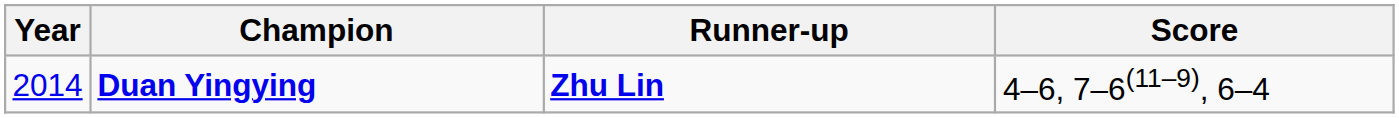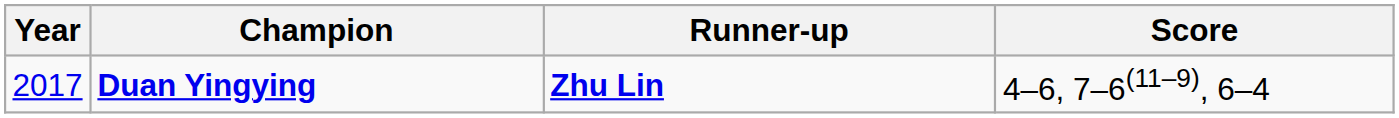Duan Yingying | Year: 2014 -> 2017
